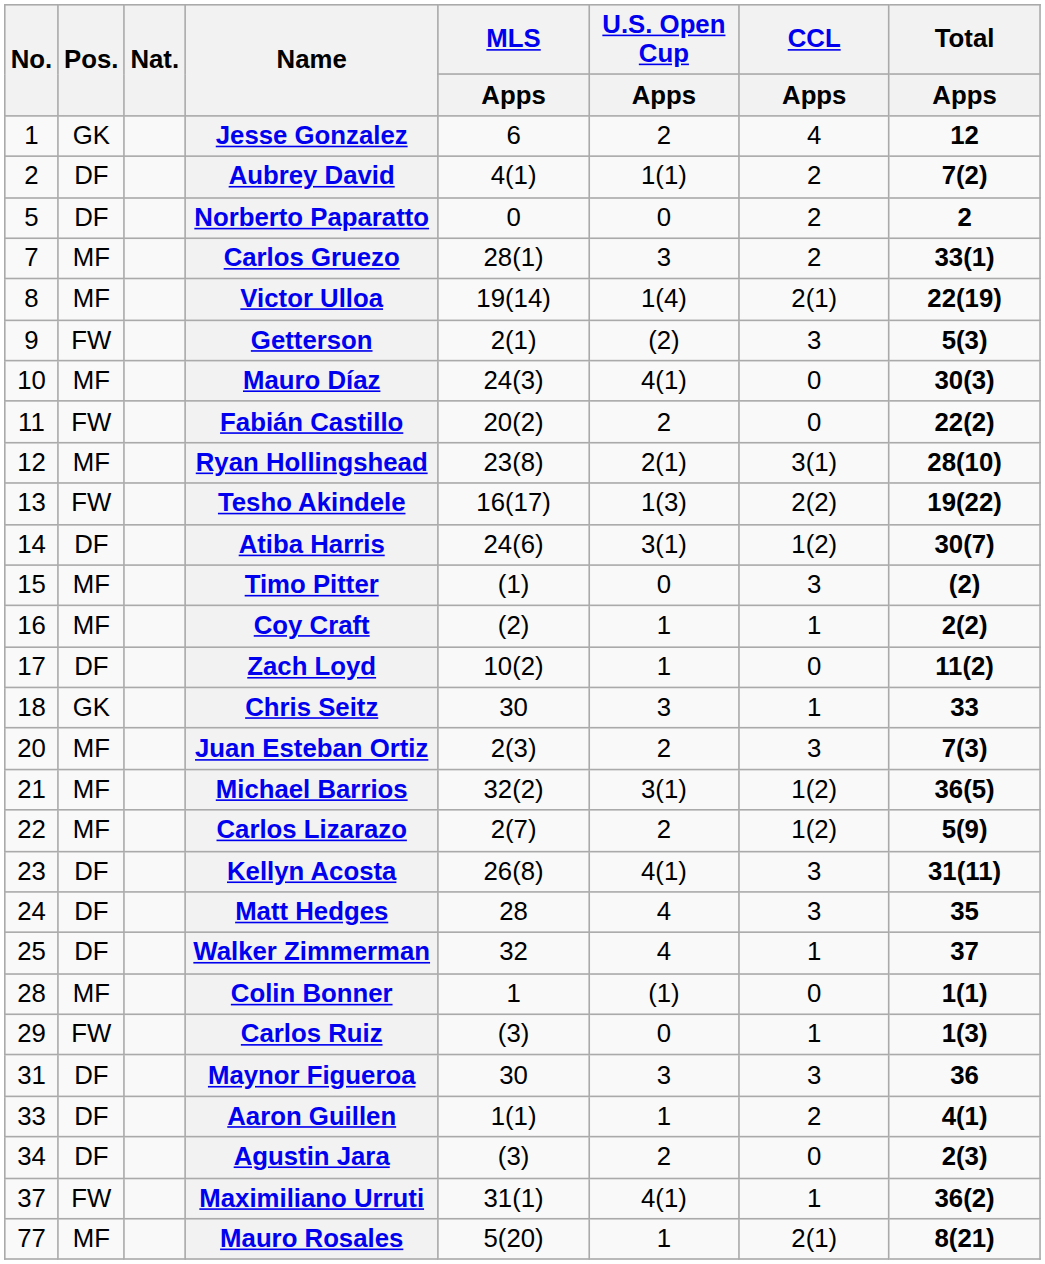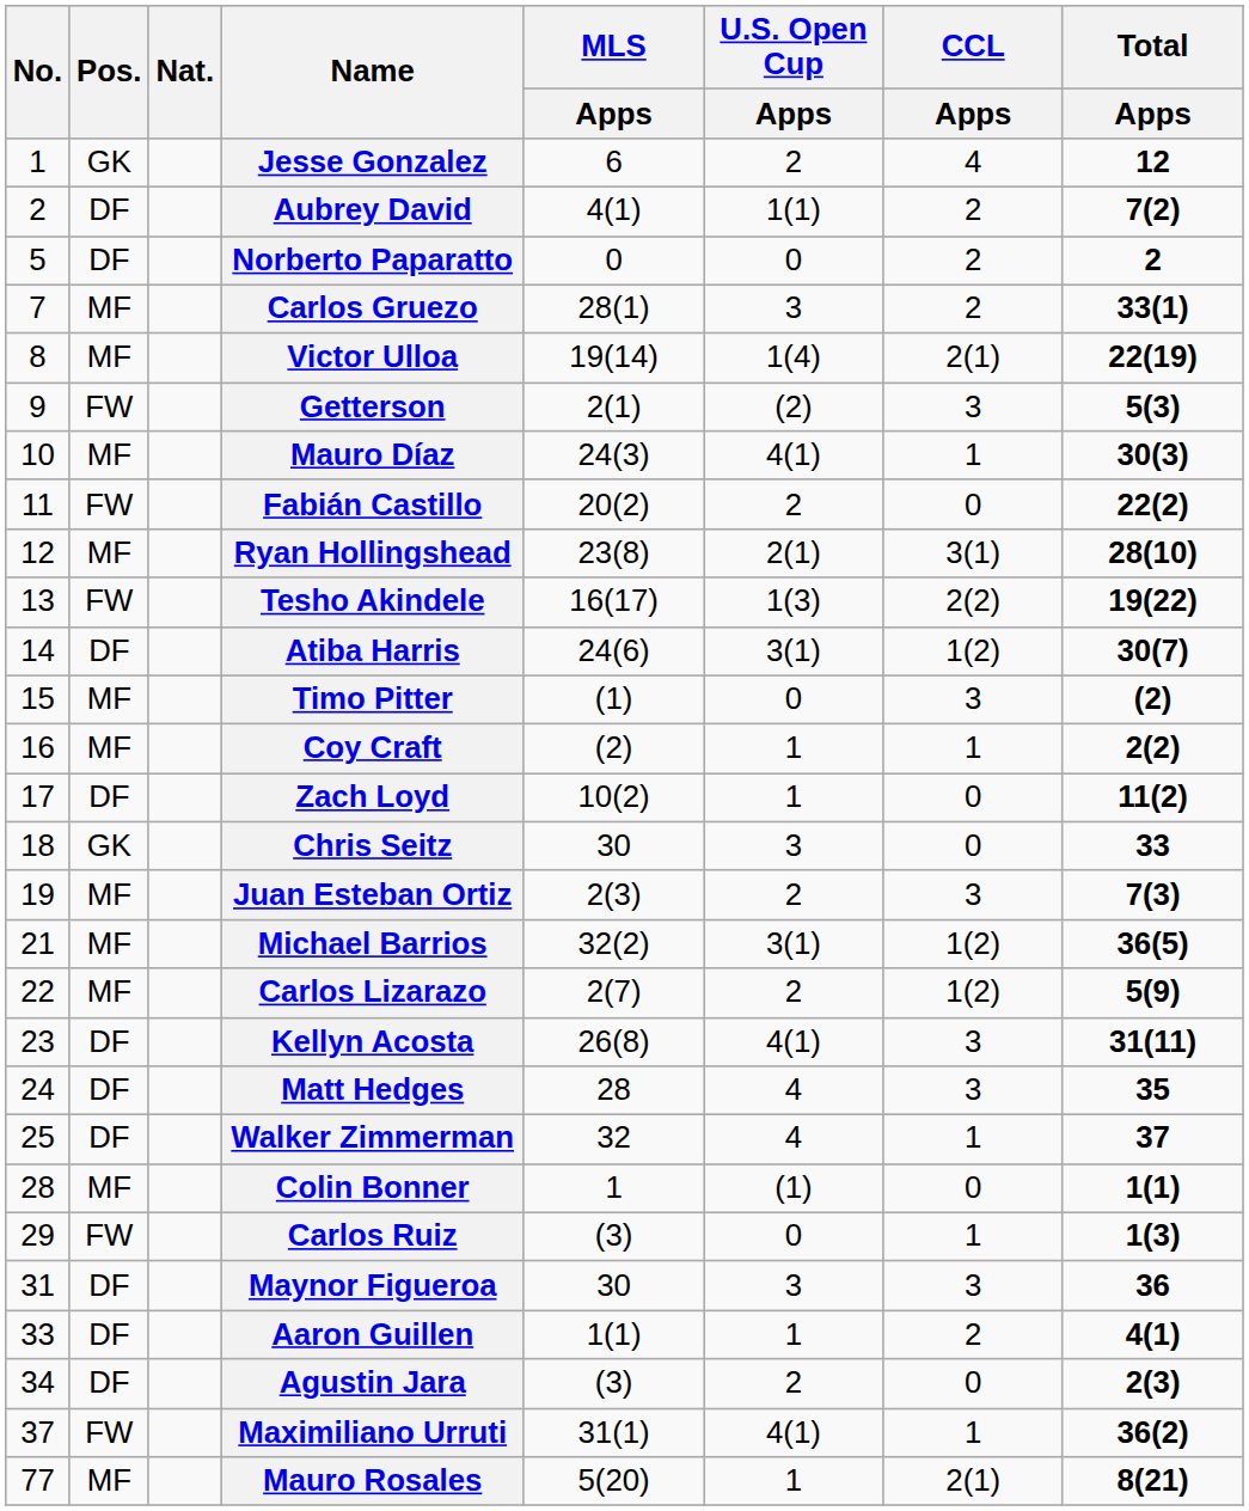Mauro Díaz | CCL / Apps: 0 -> 1
Chris Seitz | CCL / Apps: 1 -> 0
Juan Esteban Ortiz | No.: 20 -> 19
